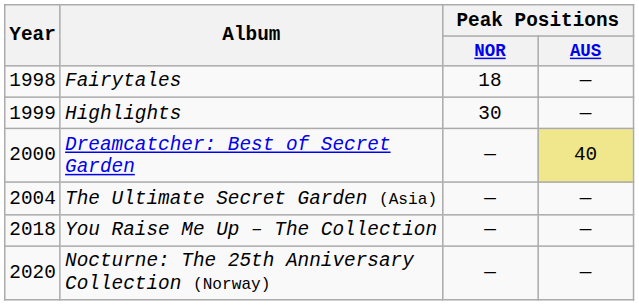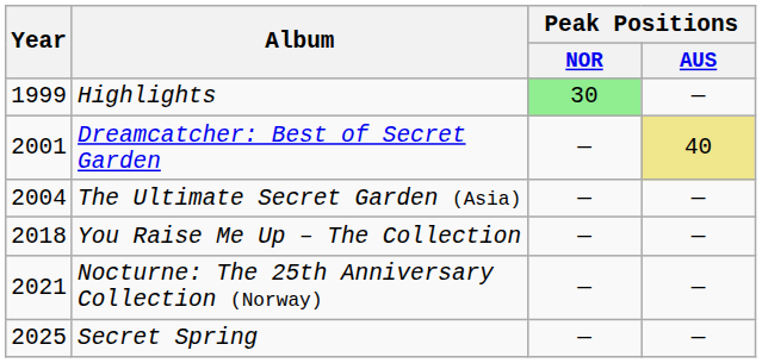- row: 1998 | Fairytales | 18 | —
Highlights | Peak Positions / NOR: no background -> lightgreen background
Dreamcatcher: Best of Secret Garden | Year: 2000 -> 2001
Nocturne: The 25th Anniversary Collection (Norway) | Year: 2020 -> 2021
+ row: 2025 | Secret Spring | — | —
